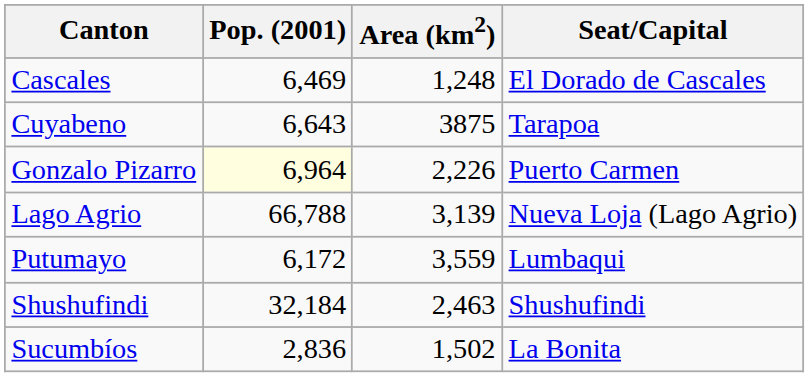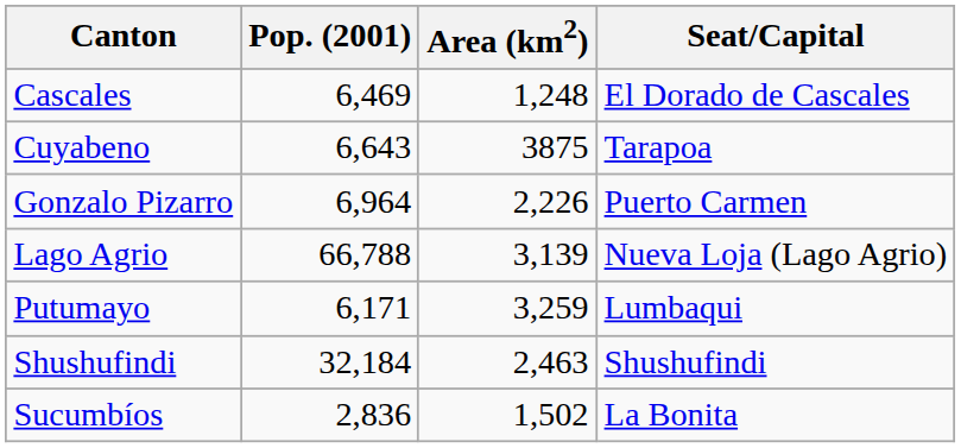Gonzalo Pizarro | Pop. (2001): lightyellow background -> no background
Putumayo | Pop. (2001): 6,172 -> 6,171
Putumayo | Area (km2): 3,559 -> 3,259
